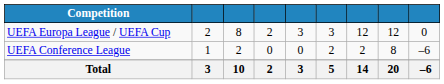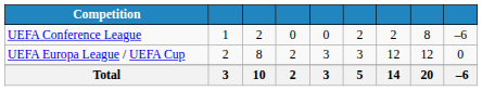rows swapped: UEFA Europa League / UEFA Cup <-> UEFA Conference League
